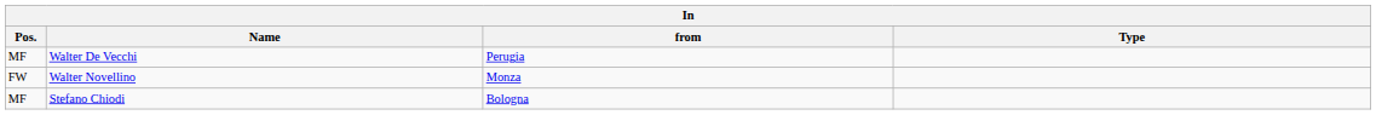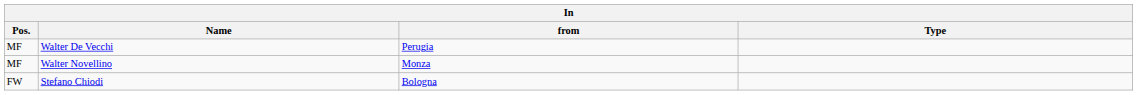Walter Novellino | Pos.: FW -> MF
Stefano Chiodi | Pos.: MF -> FW
